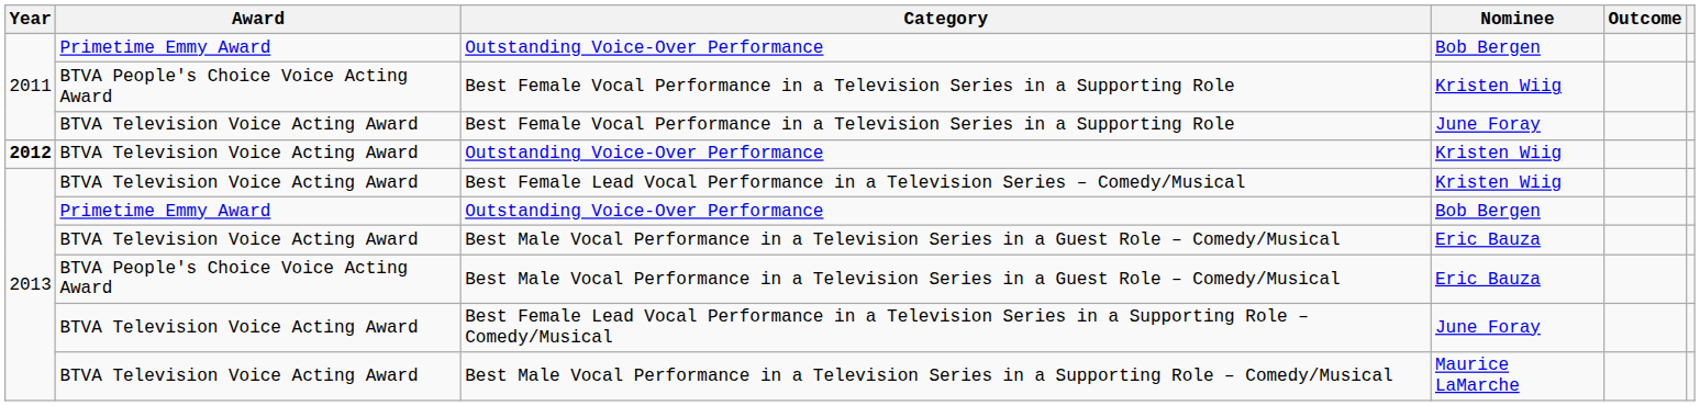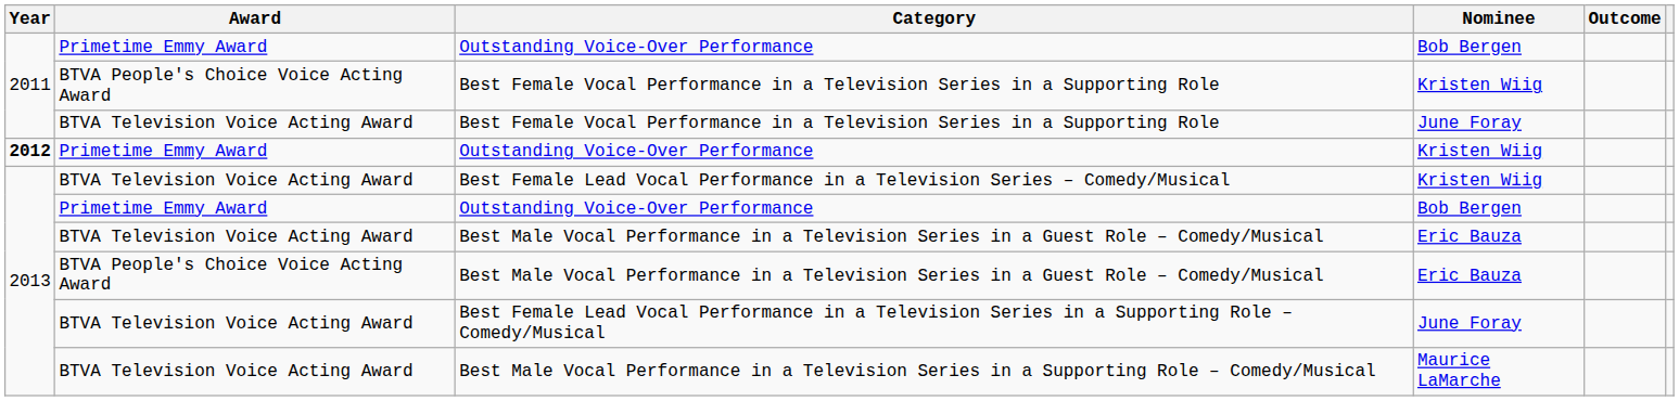Outstanding Voice-Over Performance / Kristen Wiig | Award: BTVA Television Voice Acting Award -> Primetime Emmy Award
